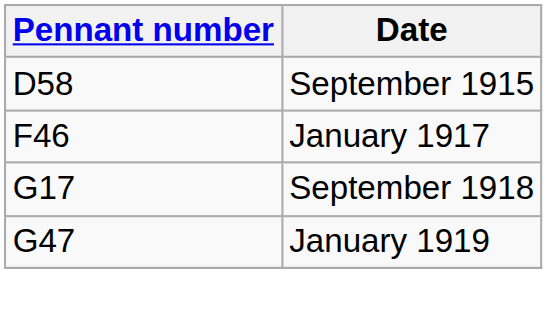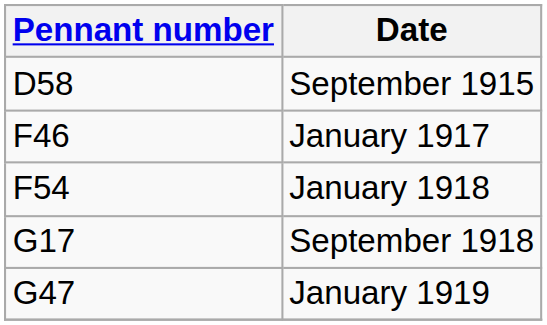+ row: F54 | January 1918
